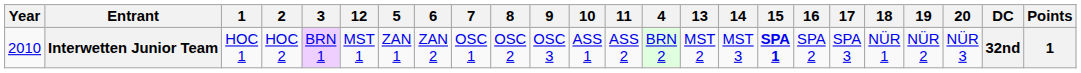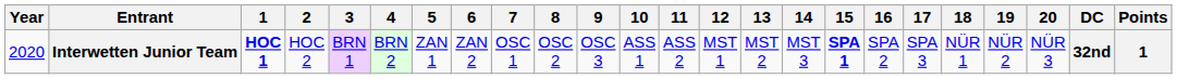columns swapped: 4 <-> 12
Interwetten Junior Team | Year: 2010 -> 2020
Interwetten Junior Team | 1: normal -> bold
